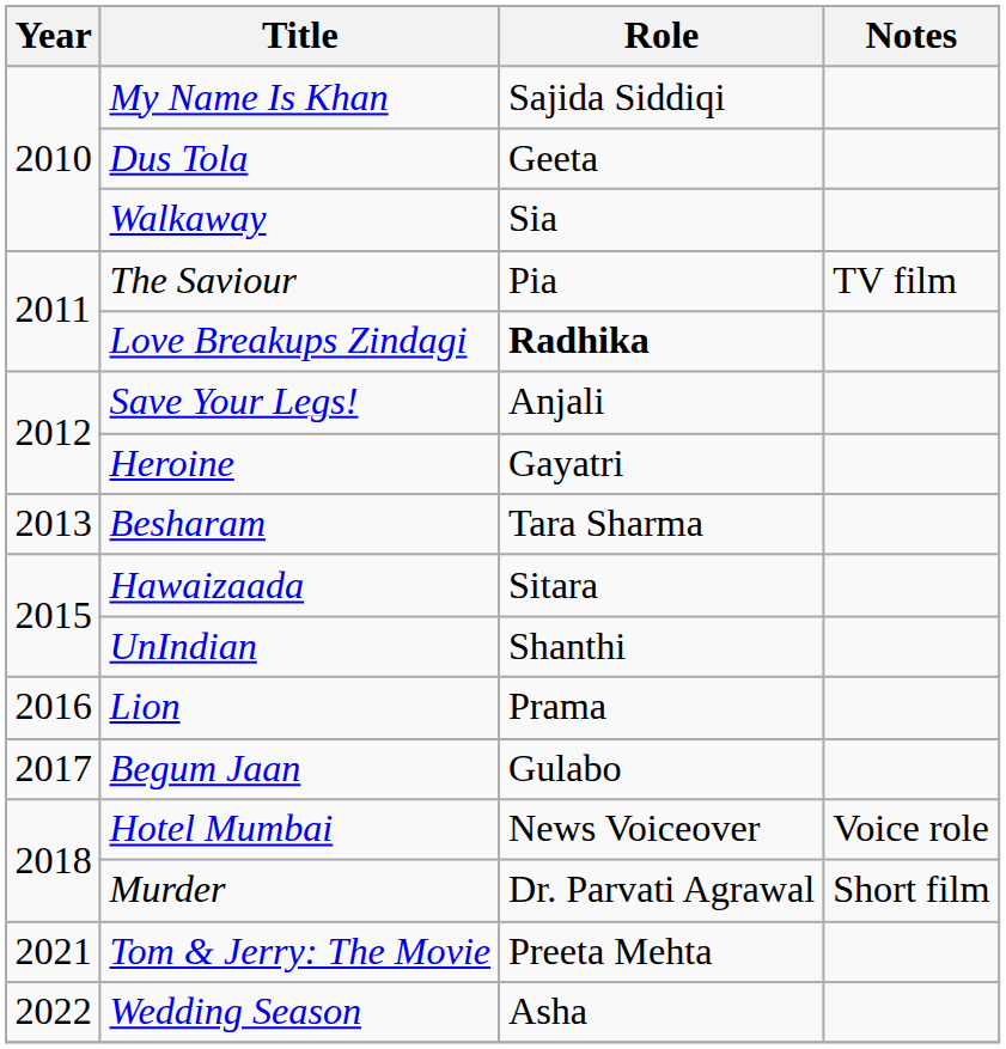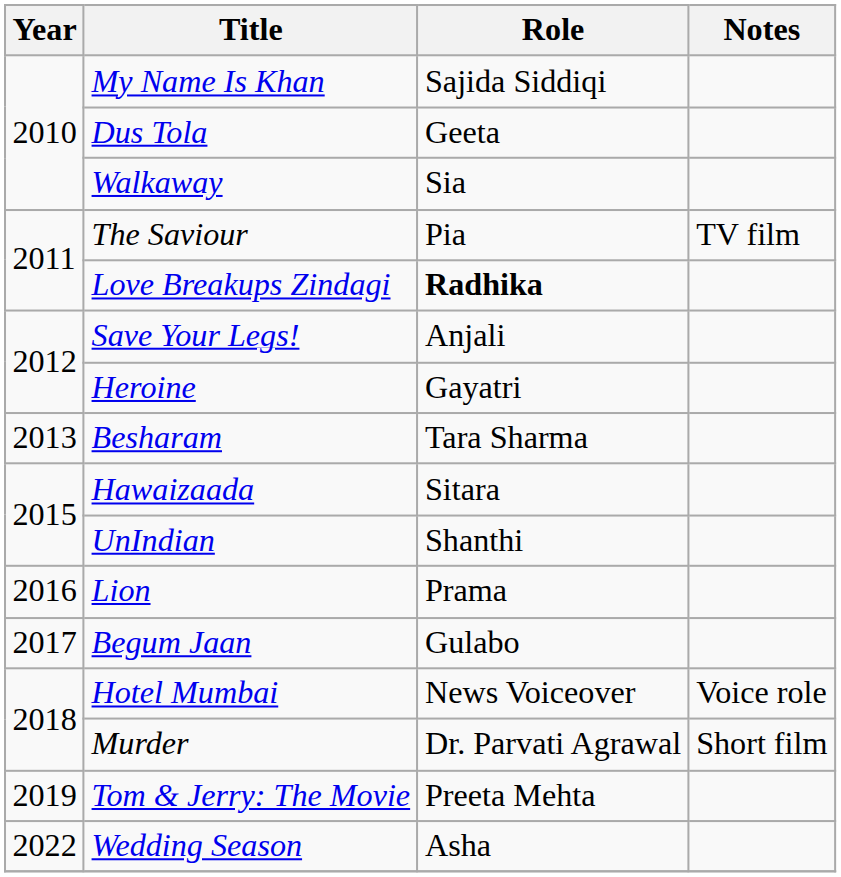Tom & Jerry: The Movie | Year: 2021 -> 2019
